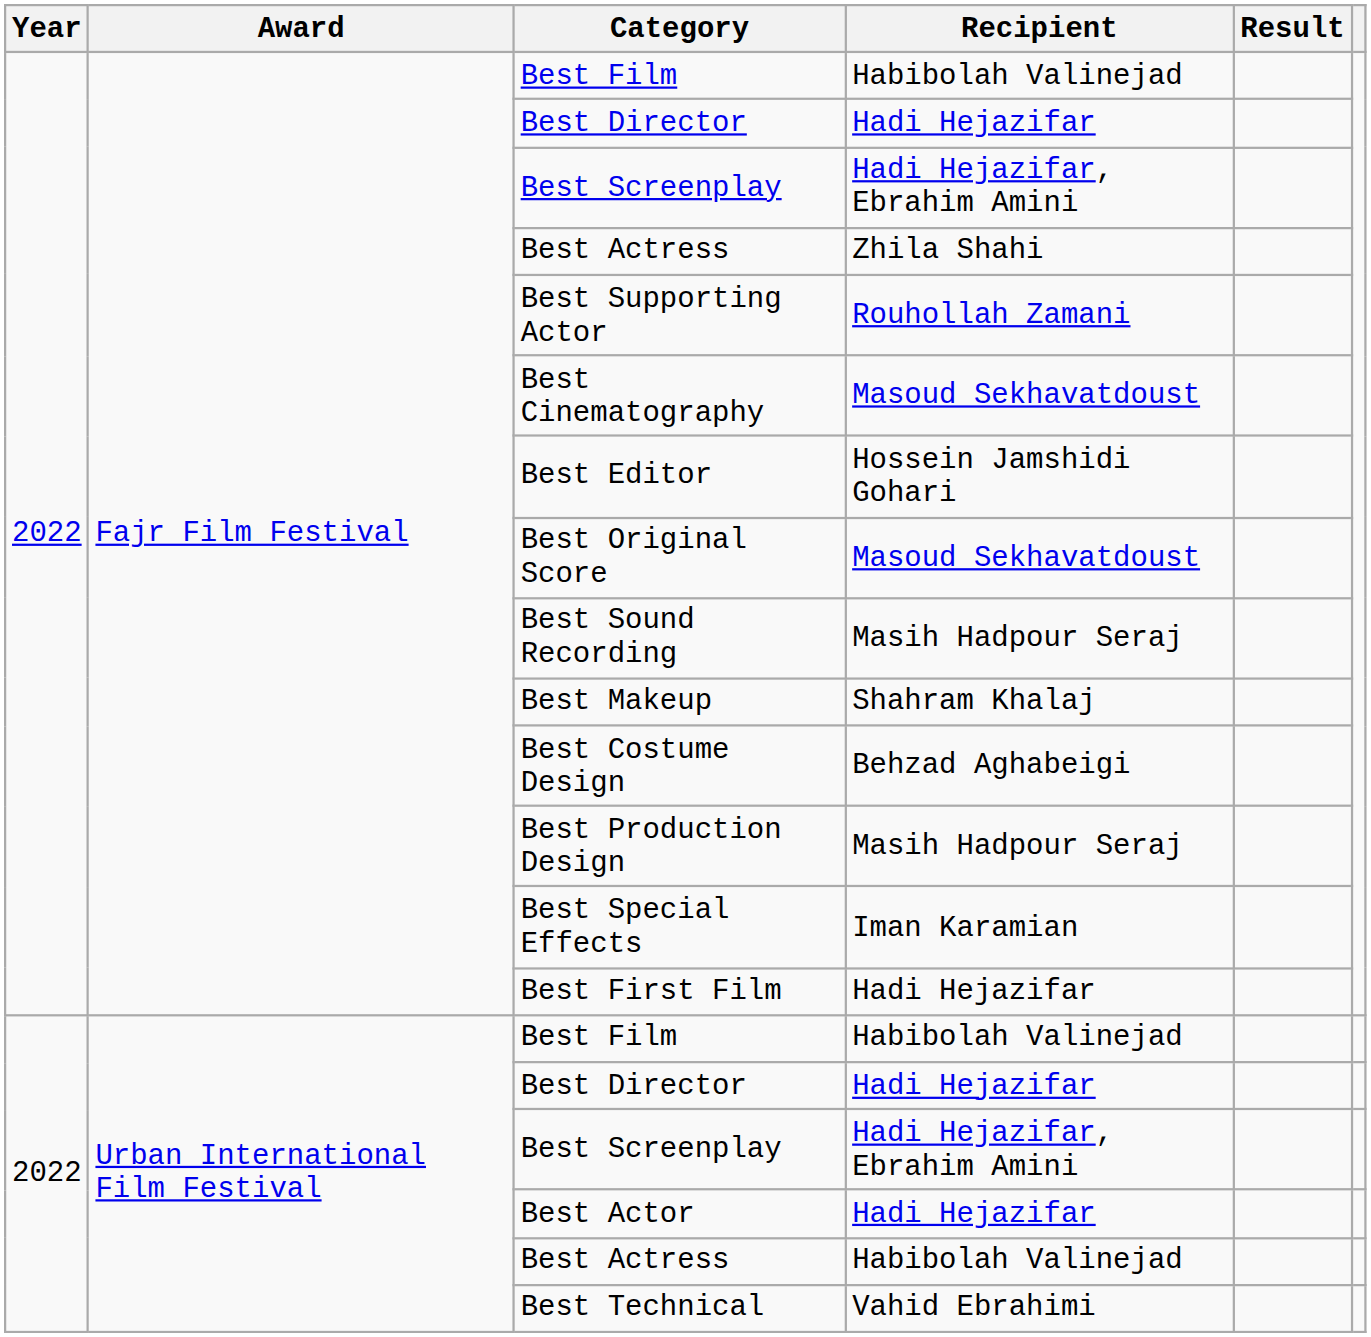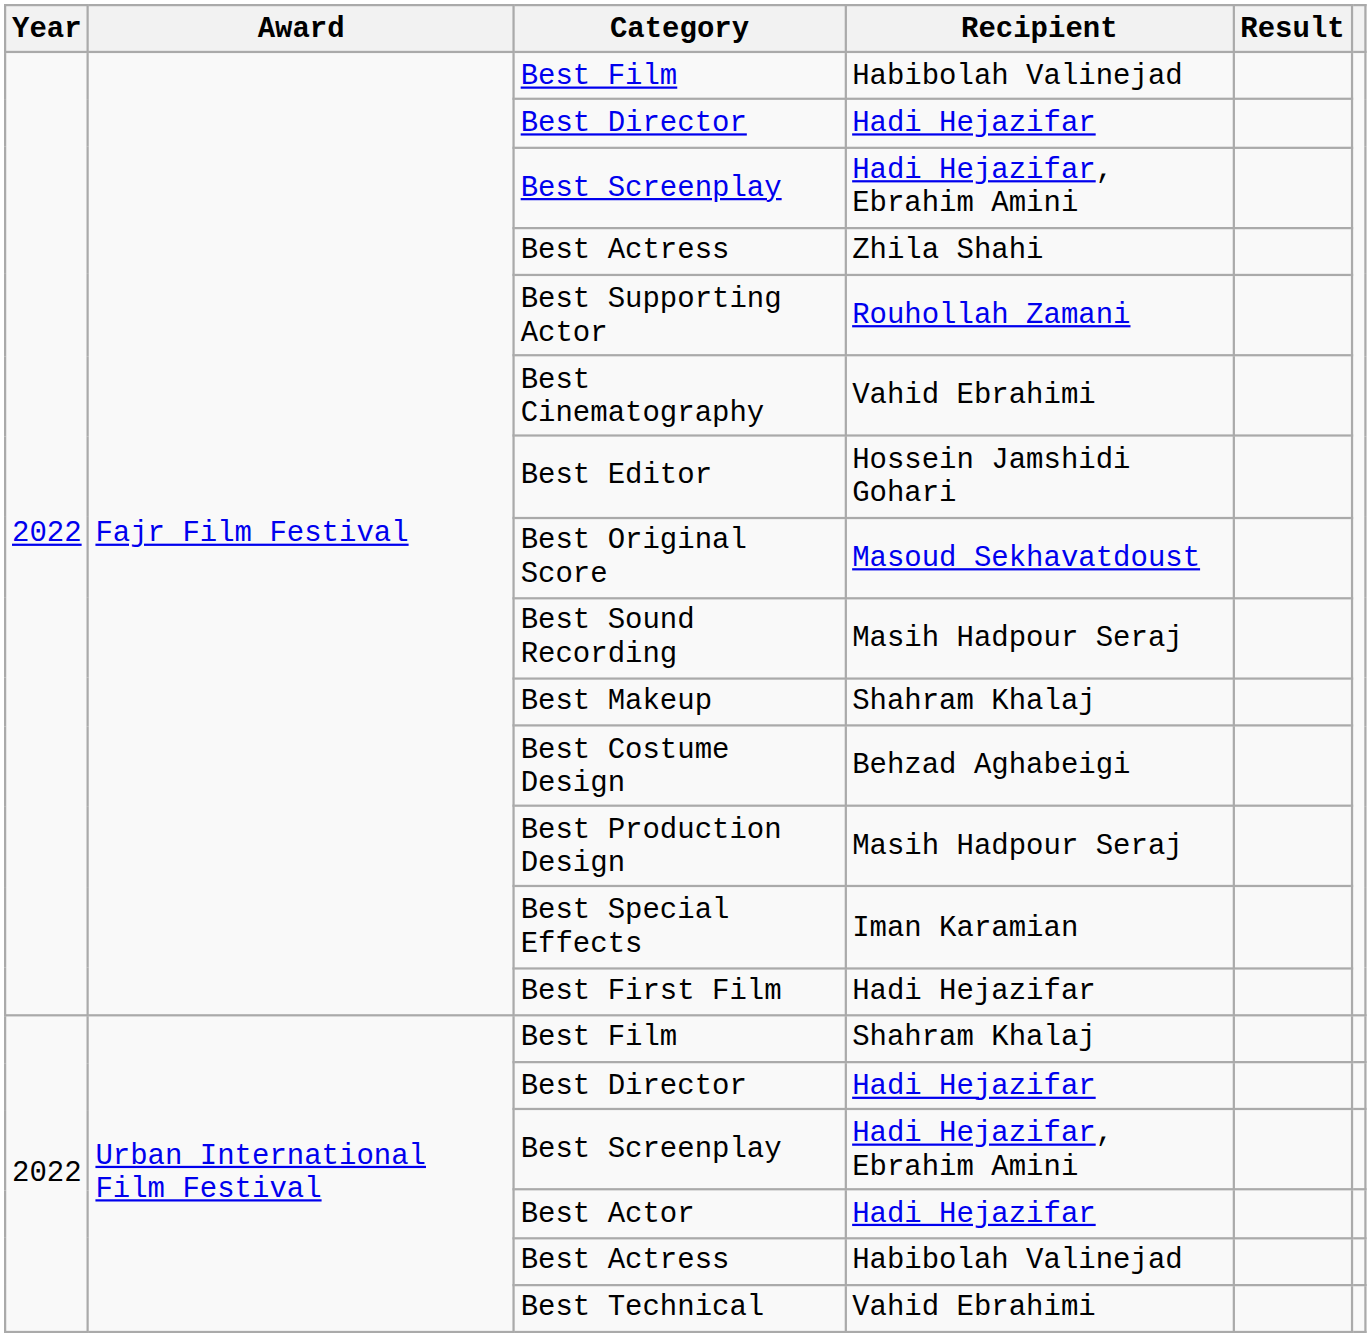Best Cinematography | Recipient: Masoud Sekhavatdoust -> Vahid Ebrahimi
Urban International Film Festival / Best Film | Recipient: Habibolah Valinejad -> Shahram Khalaj
